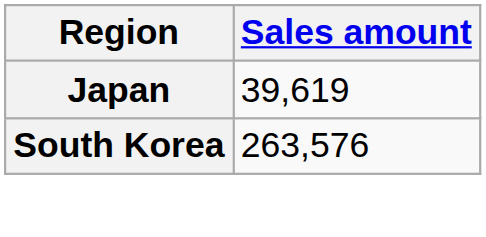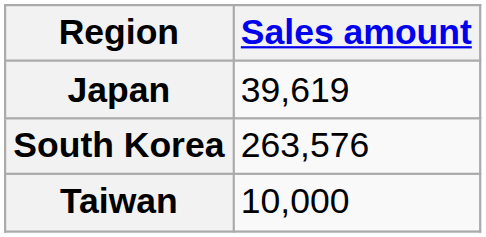+ row: Taiwan | 10,000
